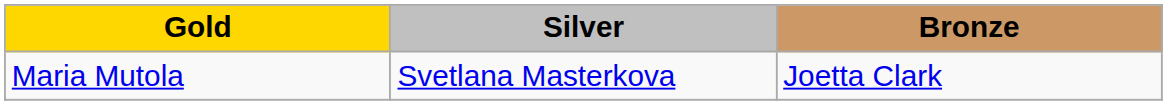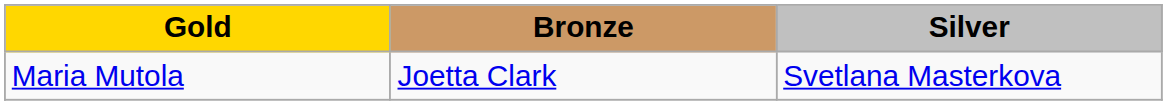columns swapped: Silver <-> Bronze
